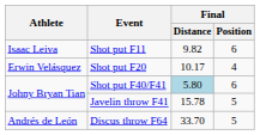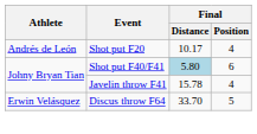- row: Isaac Leiva | Shot put F11 | 9.82 | 6
Shot put F20 | Athlete: Erwin Velásquez -> Andrés de León
Javelin throw F41 | Final / Position: 5 -> 4
Discus throw F64 | Athlete: Andrés de León -> Erwin Velásquez
